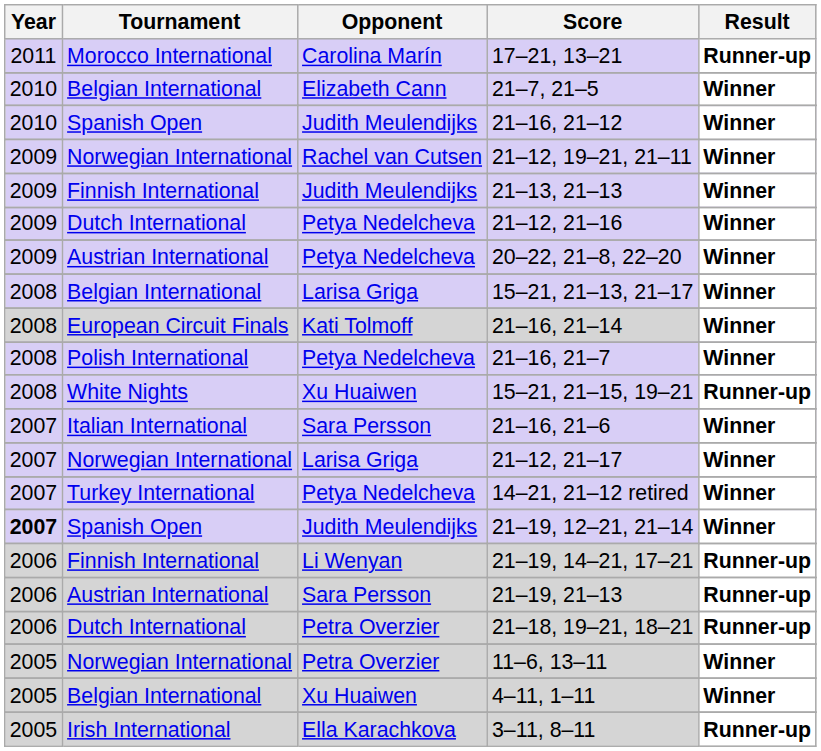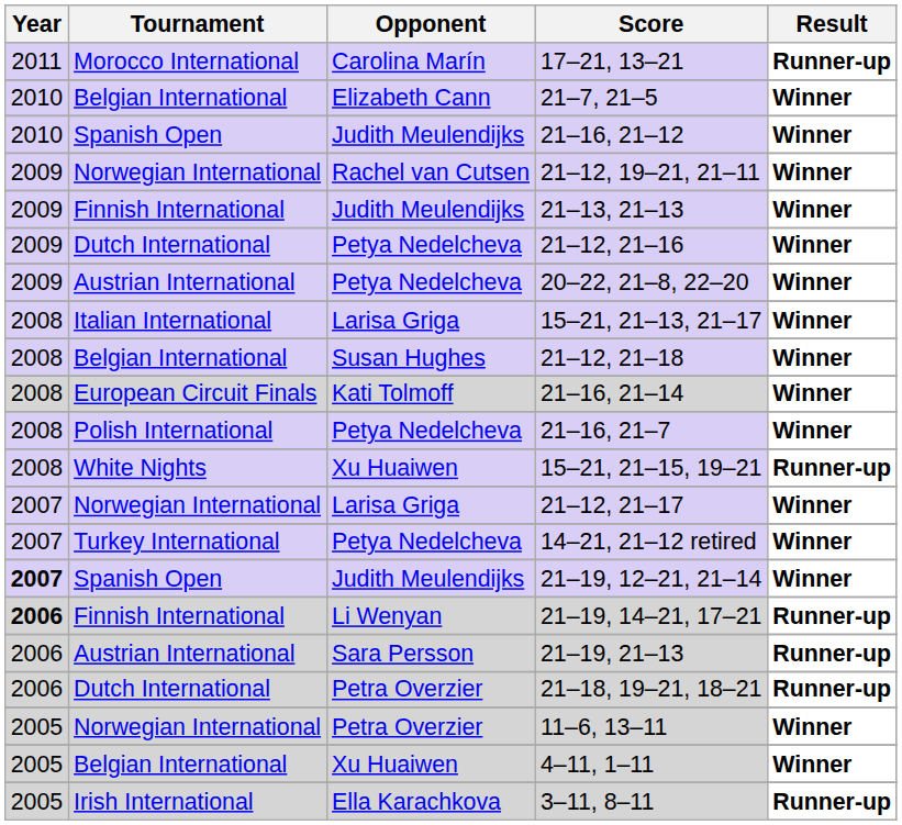15–21, 21–13, 21–17 | Tournament: Belgian International -> Italian International
+ row: 2008 | Belgian International | Susan Hughes | 21–12, 21–18 | Winner
- row: 2007 | Italian International | Sara Persson | 21–16, 21–6 | Winner
21–19, 14–21, 17–21 | Year: normal -> bold
